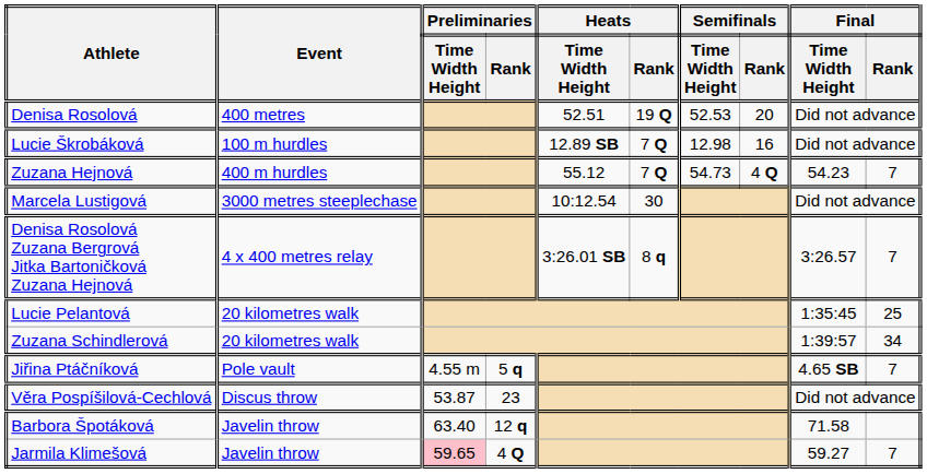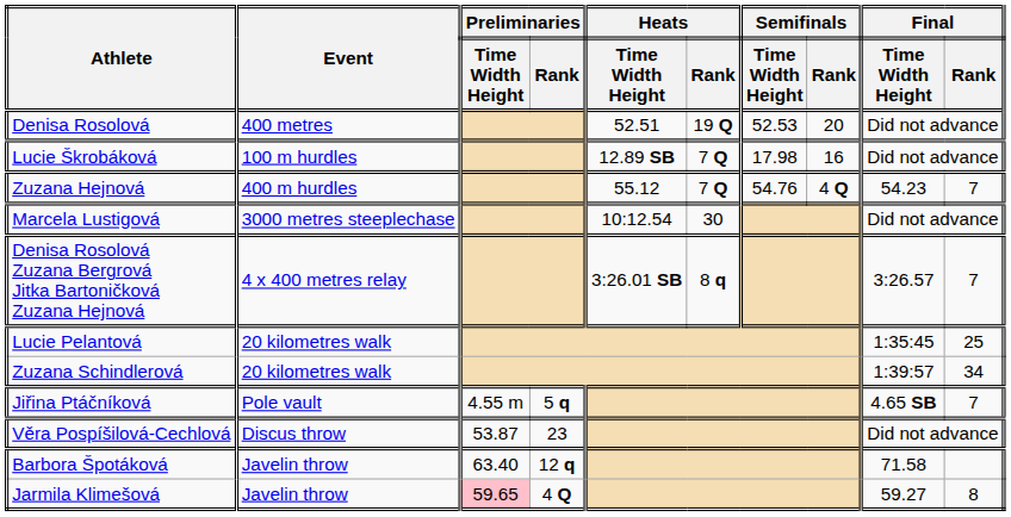Lucie Škrobáková | Semifinals / Time Width Height: 12.98 -> 17.98
Zuzana Hejnová | Semifinals / Time Width Height: 54.73 -> 54.76
Jarmila Klimešová | Final / Rank: 7 -> 8
